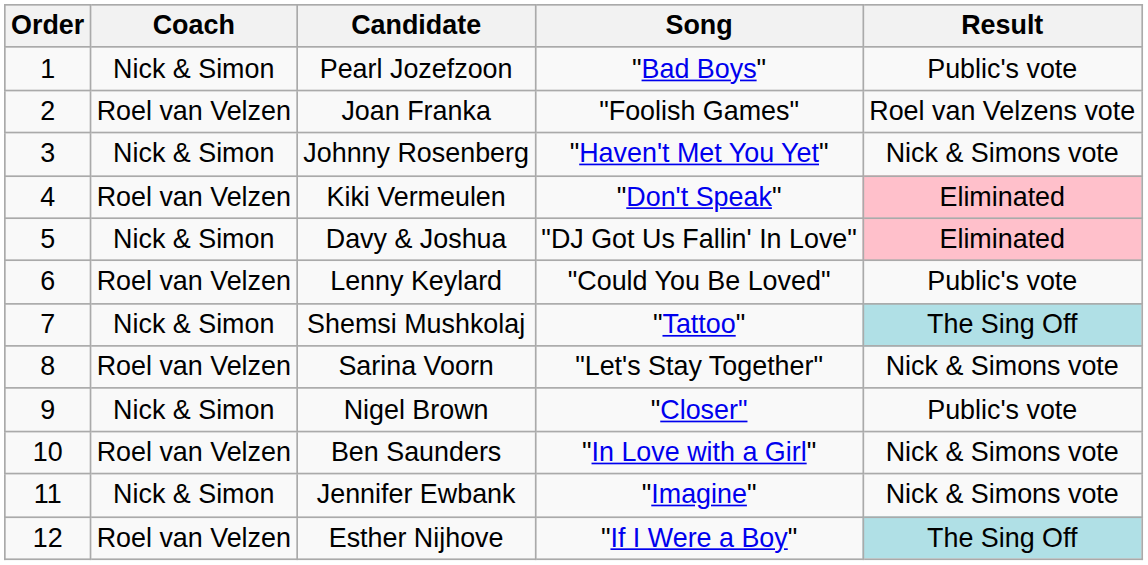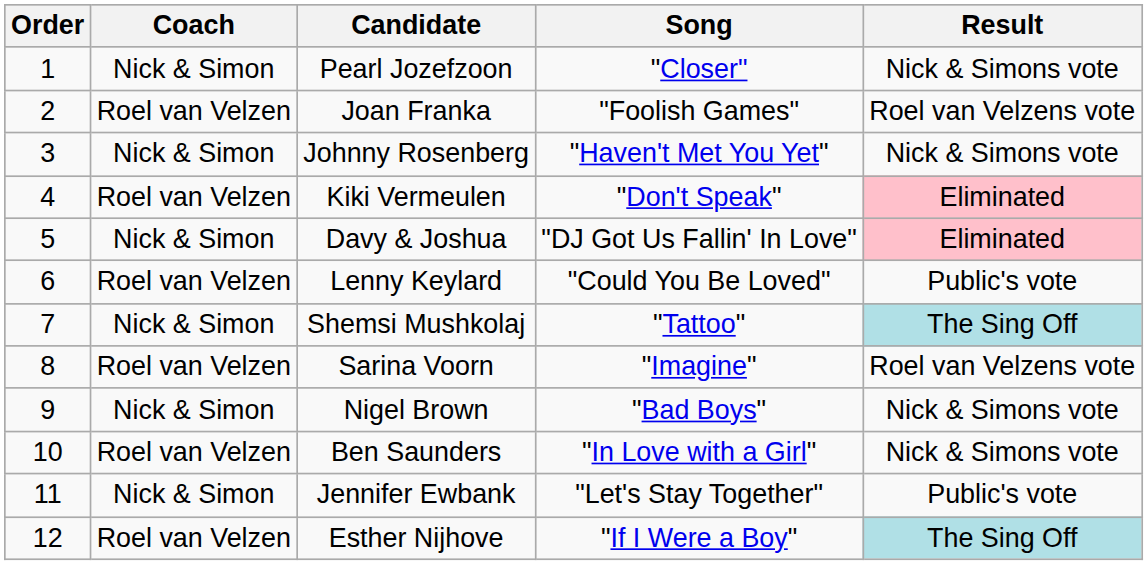Pearl Jozefzoon | Song: "Bad Boys" -> "Closer"
Pearl Jozefzoon | Result: Public's vote -> Nick & Simons vote
Sarina Voorn | Song: "Let's Stay Together" -> "Imagine"
Sarina Voorn | Result: Nick & Simons vote -> Roel van Velzens vote
Nigel Brown | Song: "Closer" -> "Bad Boys"
Nigel Brown | Result: Public's vote -> Nick & Simons vote
Jennifer Ewbank | Song: "Imagine" -> "Let's Stay Together"
Jennifer Ewbank | Result: Nick & Simons vote -> Public's vote
